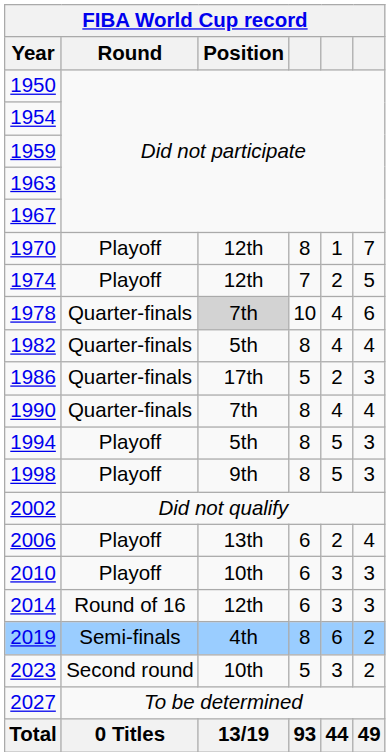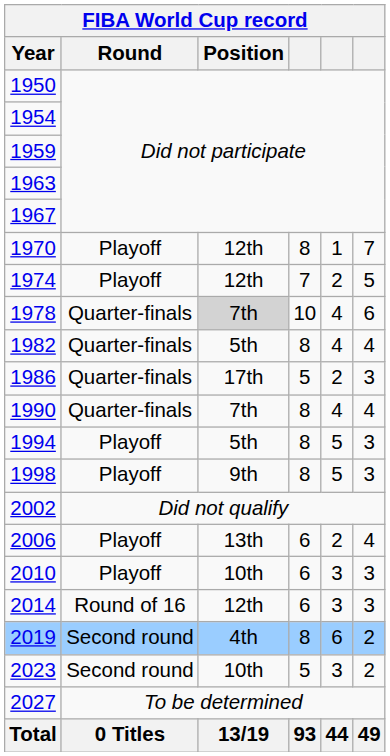2019 | Round: Semi-finals -> Second round
